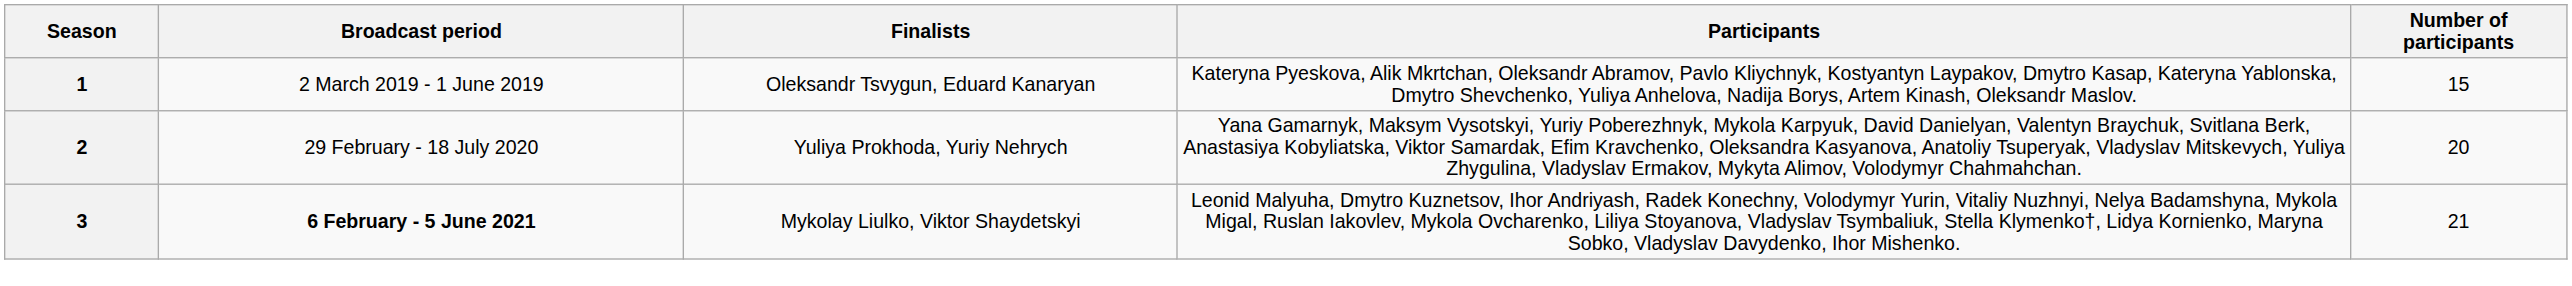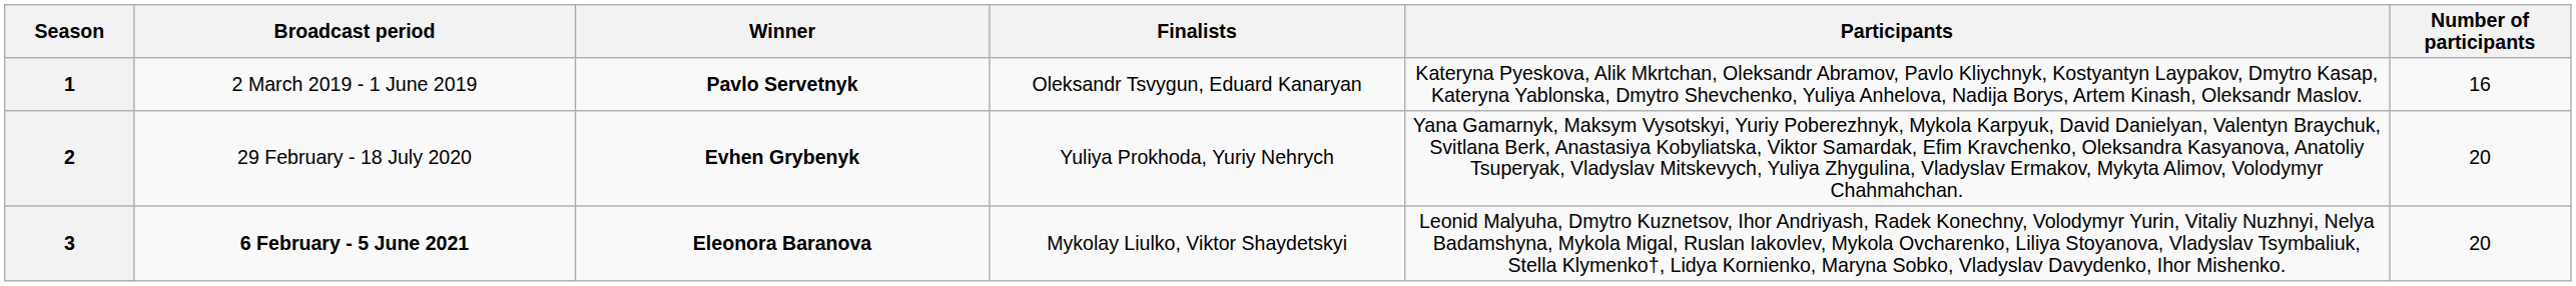+ column: Winner | Pavlo Servetnyk | Evhen Grybenyk | Eleonora Baranova
1 | Number of participants: 15 -> 16
3 | Number of participants: 21 -> 20
